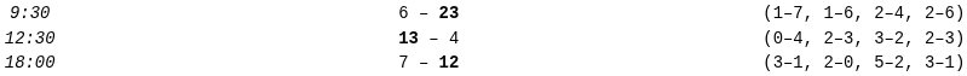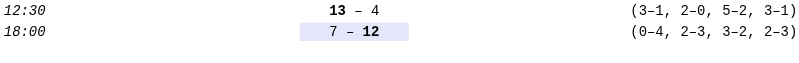- row: 9:30 | 6 – 23 | (1–7, 1–6, 2–4, 2–6)
12:30 | column 5: (0–4, 2–3, 3–2, 2–3) -> (3–1, 2–0, 5–2, 3–1)
18:00 | column 3: no background -> lavender background
18:00 | column 5: (3–1, 2–0, 5–2, 3–1) -> (0–4, 2–3, 3–2, 2–3)
